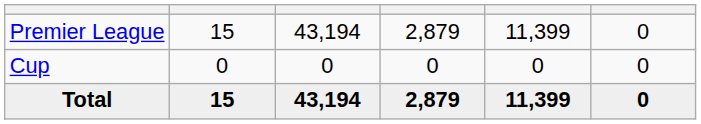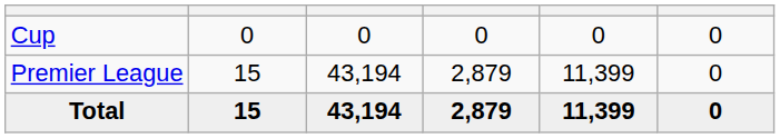rows swapped: Premier League <-> Cup
